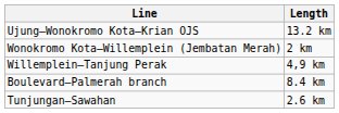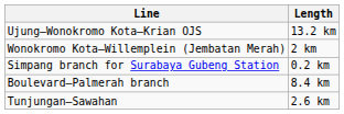- row: Willemplein–Tanjung Perak | 4,9 km
+ row: Simpang branch for Surabaya Gubeng Station | 0.2 km
